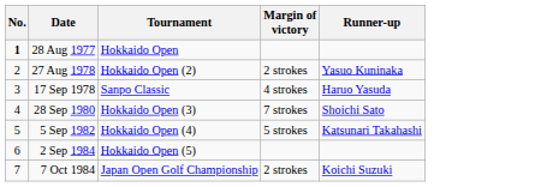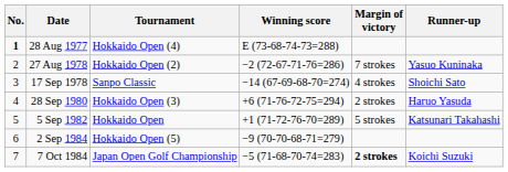+ column: Winning score | E (73-68-74-73=288) | −2 (72-67-71-76=286) | −14 (67-69-68-70=274) | +6 (71-76-72-75=294) | +1 (71-72-76-70=289) | −9 (70-70-68-71=279) | −5 (71-68-70-74=283)
28 Aug 1977 | Tournament: Hokkaido Open -> Hokkaido Open (4)
27 Aug 1978 | Margin of victory: 2 strokes -> 7 strokes
17 Sep 1978 | Runner-up: Haruo Yasuda -> Shoichi Sato
28 Sep 1980 | Margin of victory: 7 strokes -> 2 strokes
28 Sep 1980 | Runner-up: Shoichi Sato -> Haruo Yasuda
5 Sep 1982 | Tournament: Hokkaido Open (4) -> Hokkaido Open
7 Oct 1984 | Margin of victory: normal -> bold
